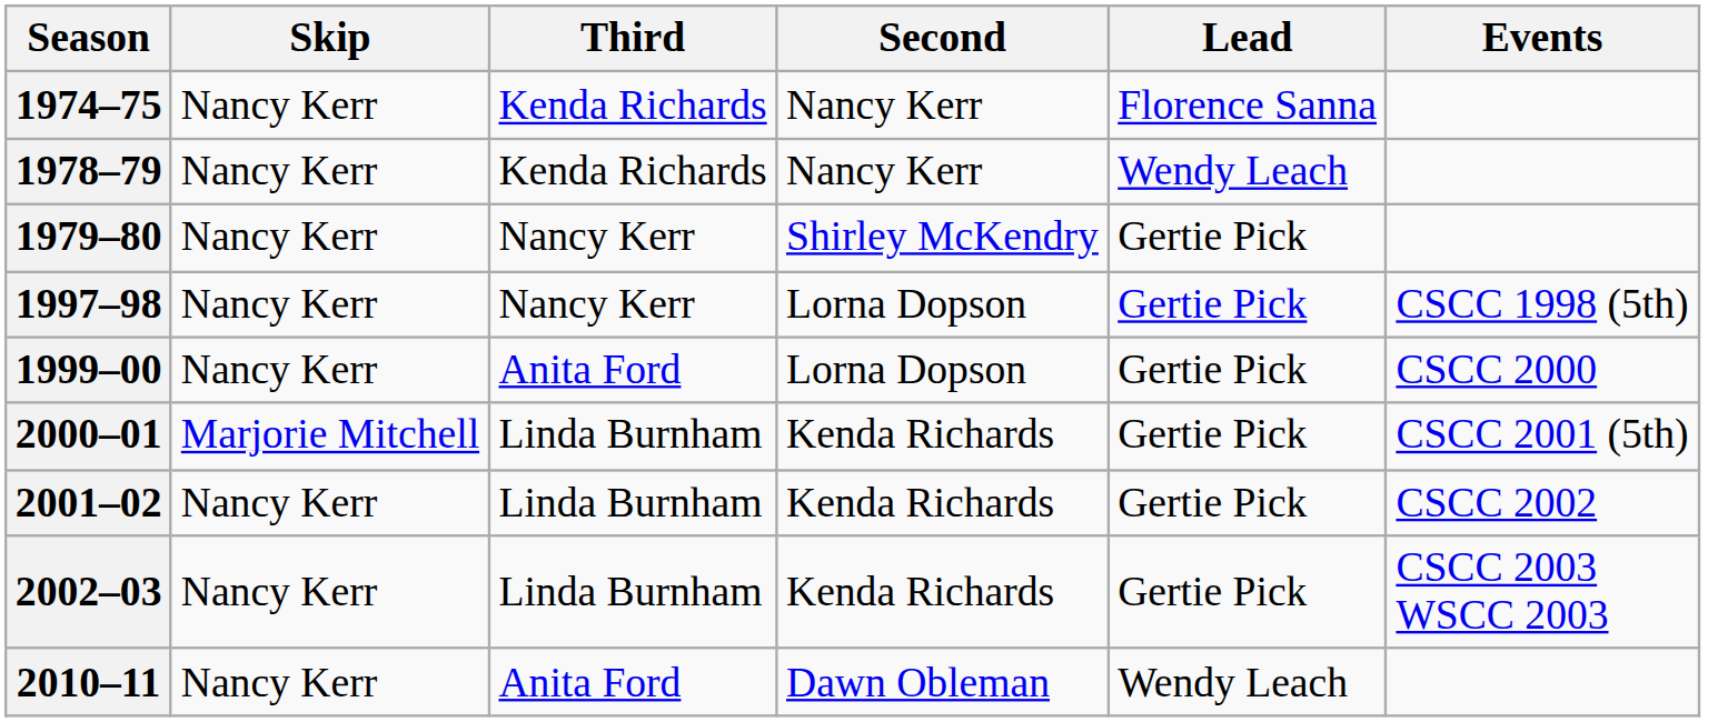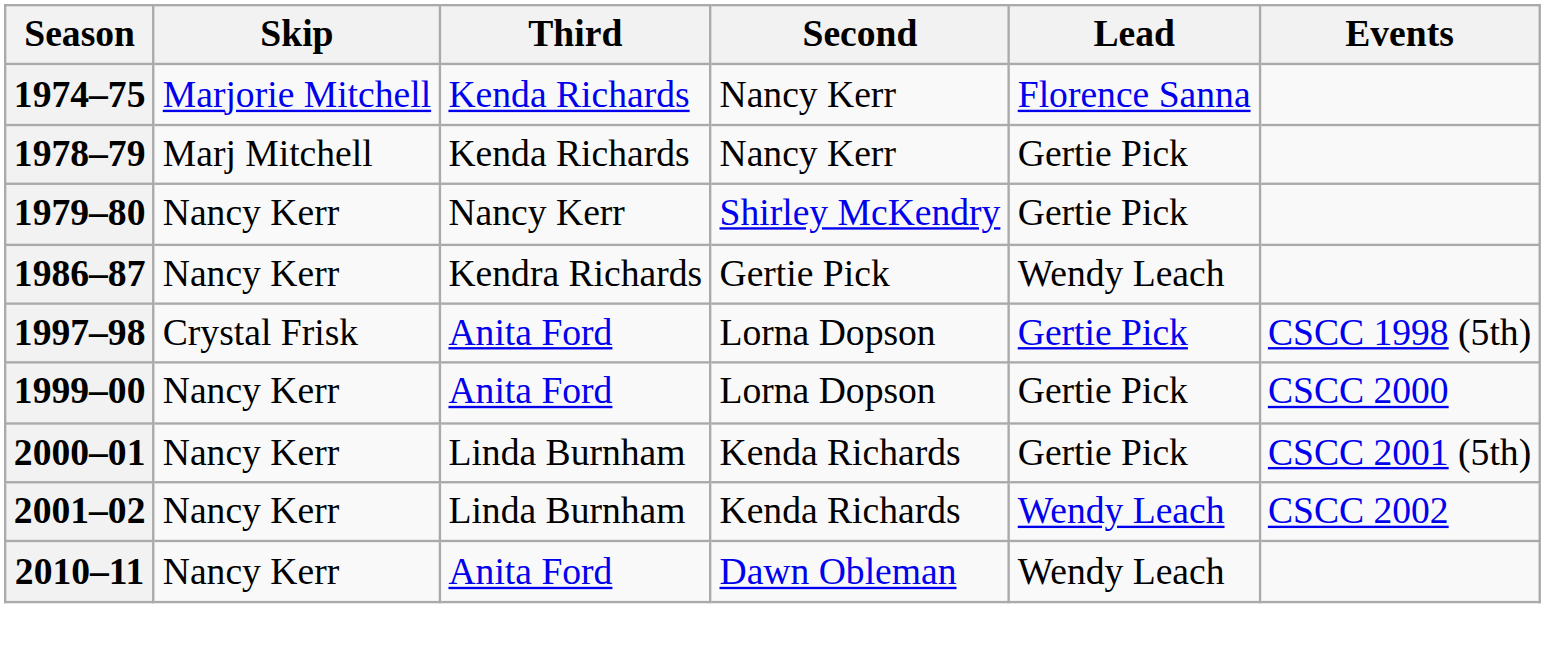1974–75 | Skip: Nancy Kerr -> Marjorie Mitchell
1978–79 | Skip: Nancy Kerr -> Marj Mitchell
1978–79 | Lead: Wendy Leach -> Gertie Pick
+ row: 1986–87 | Nancy Kerr | Kendra Richards | Gertie Pick | Wendy Leach
1997–98 | Skip: Nancy Kerr -> Crystal Frisk
1997–98 | Third: Nancy Kerr -> Anita Ford
2000–01 | Skip: Marjorie Mitchell -> Nancy Kerr
2001–02 | Lead: Gertie Pick -> Wendy Leach
- row: 2002–03 | Nancy Kerr | Linda Burnham | Kenda Richards | Gertie Pick | CSCC 2003 WSCC 2003
